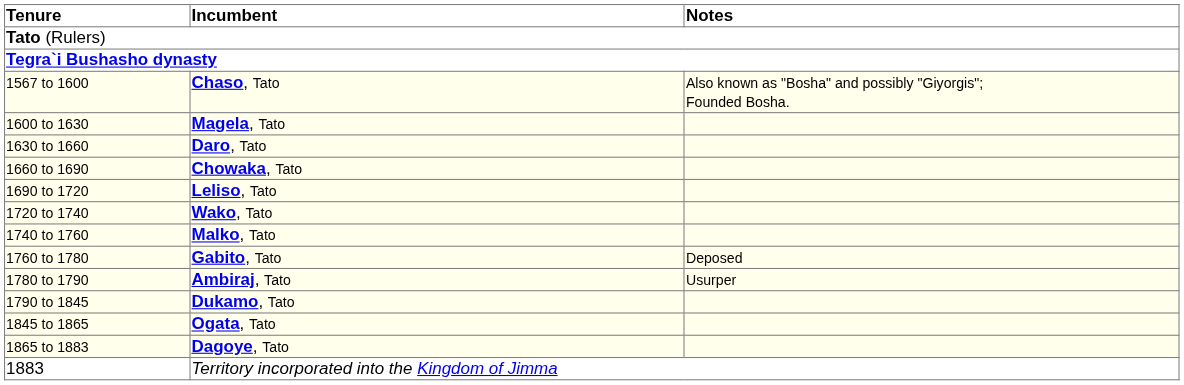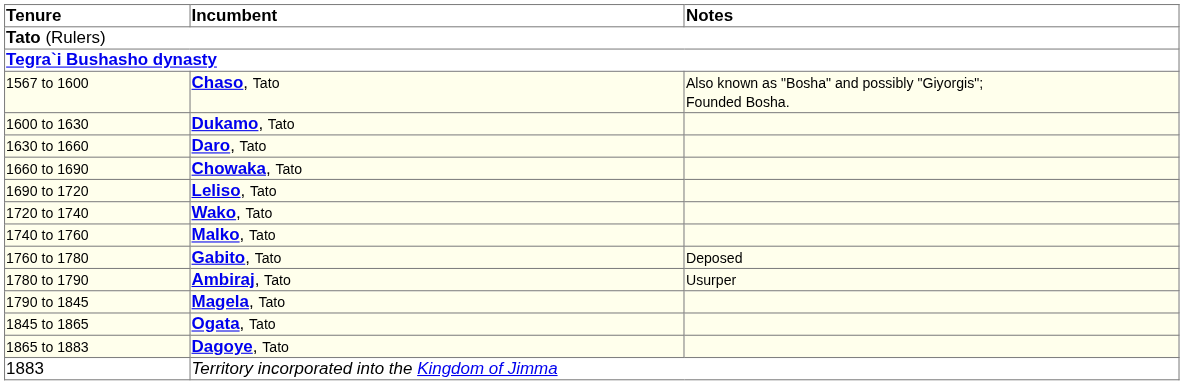1600 to 1630 | Incumbent: Magela, Tato -> Dukamo, Tato
1790 to 1845 | Incumbent: Dukamo, Tato -> Magela, Tato
